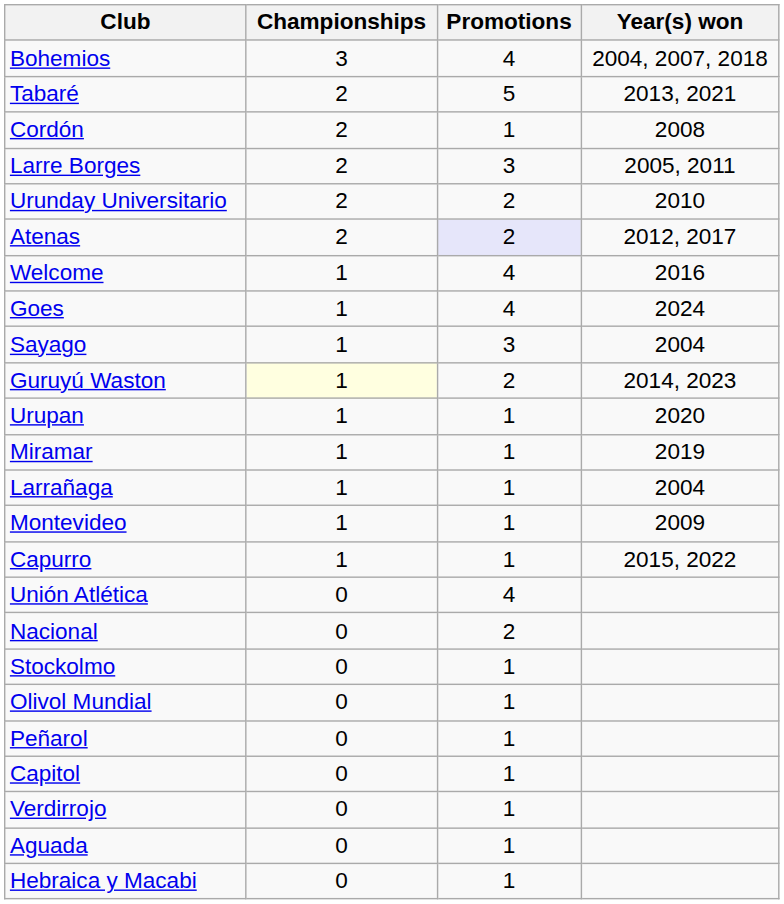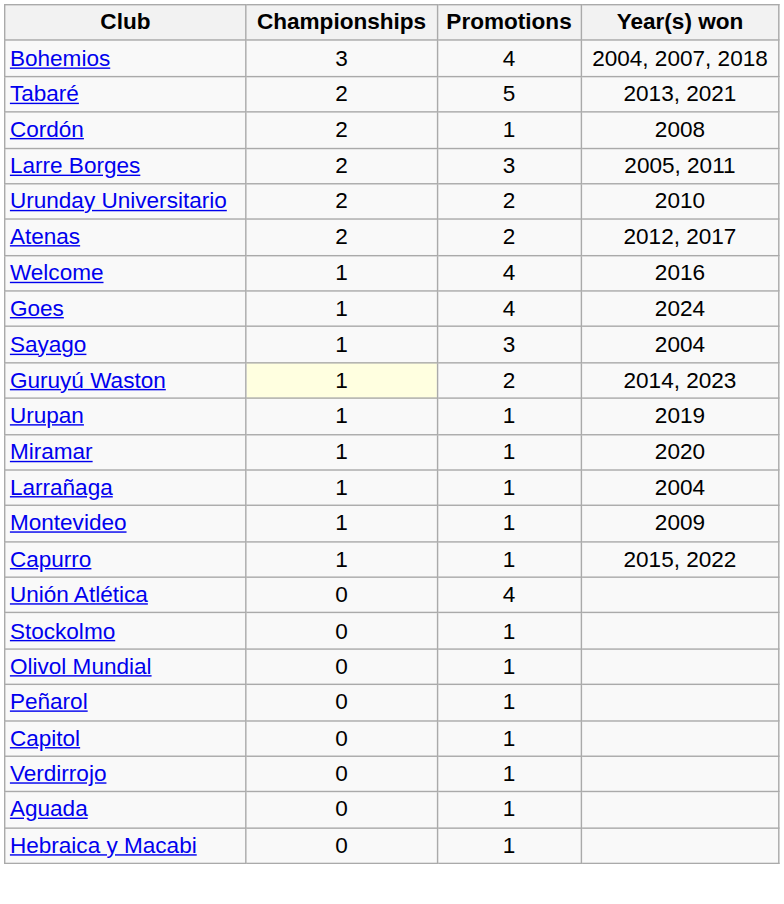Atenas | Promotions: lavender background -> no background
Urupan | Year(s) won: 2020 -> 2019
Miramar | Year(s) won: 2019 -> 2020
- row: Nacional | 0 | 2
